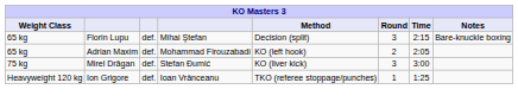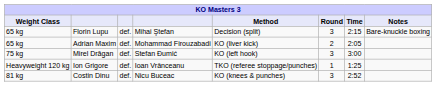Adrian Maxim | Method: KO (left hook) -> KO (liver kick)
Mirel Drăgan | Method: KO (liver kick) -> KO (left hook)
+ row: 81 kg | Costin Dinu | def. | Nicu Buceac | KO (knees & punches) | 3 | 2:52
